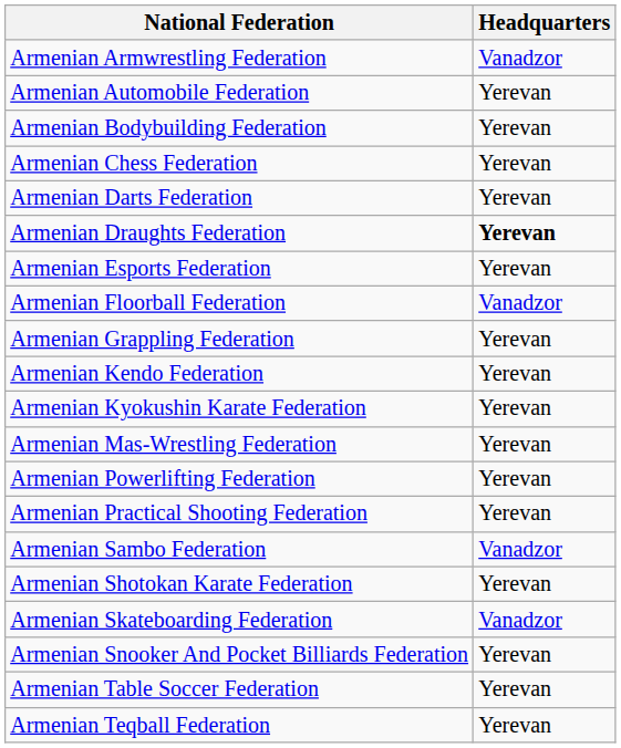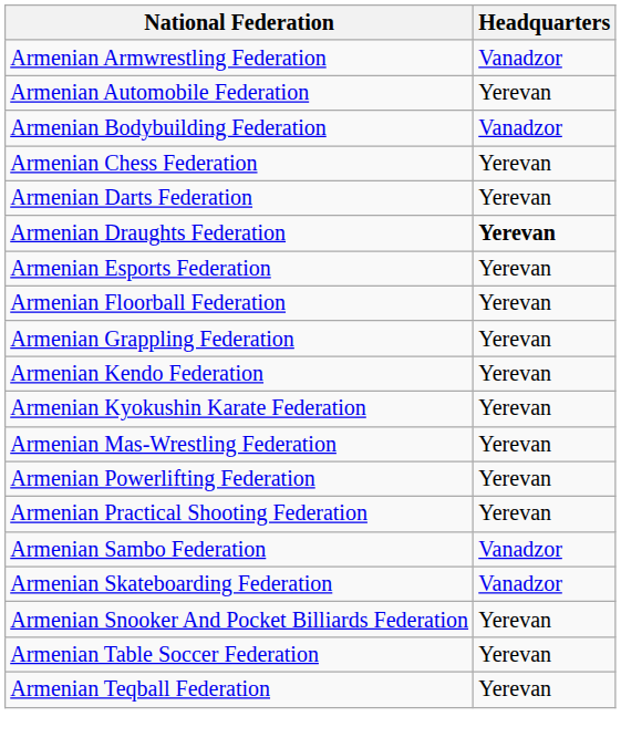Armenian Bodybuilding Federation | Headquarters: Yerevan -> Vanadzor
Armenian Floorball Federation | Headquarters: Vanadzor -> Yerevan
- row: Armenian Shotokan Karate Federation | Yerevan
